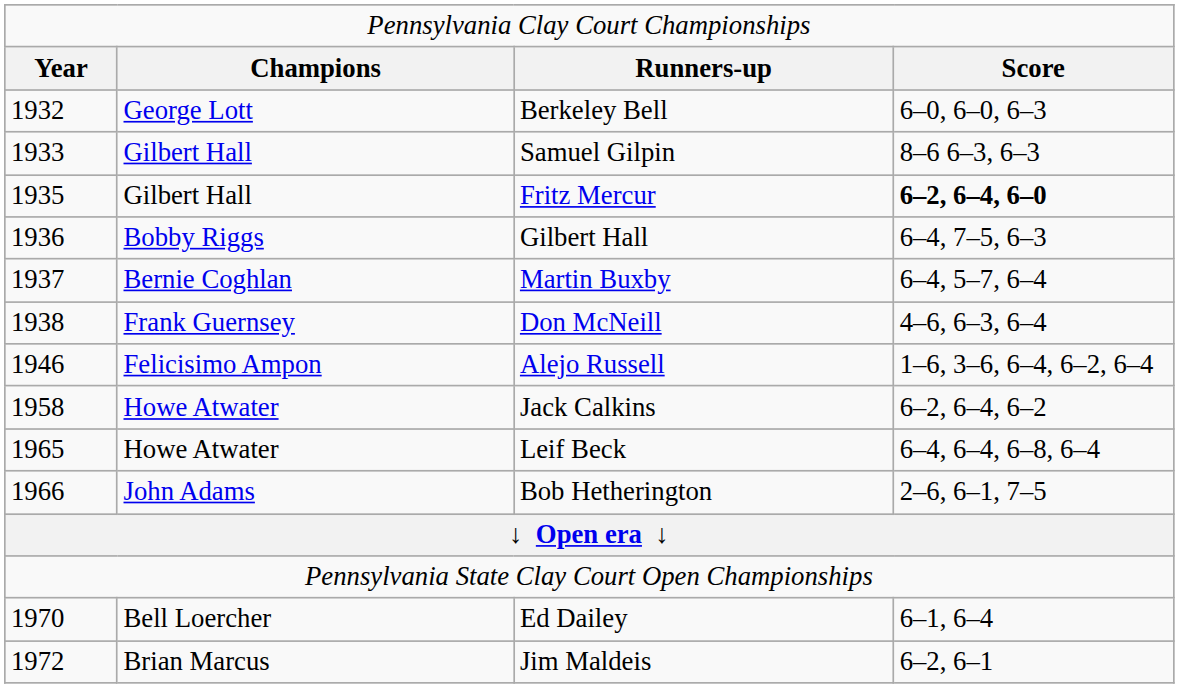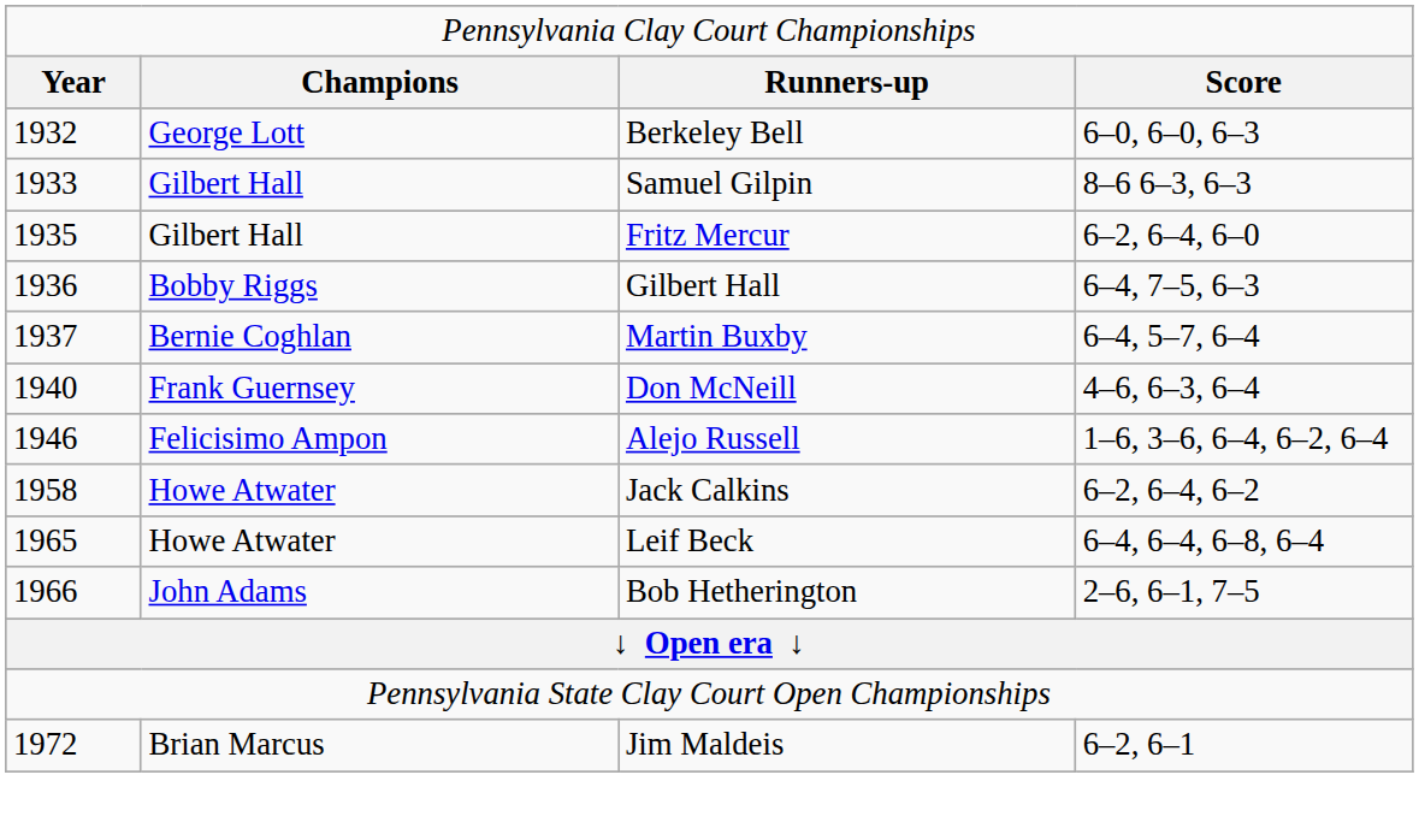Fritz Mercur | column 4: bold -> normal
Don McNeill | column 1: 1938 -> 1940
- row: 1970 | Bell Loercher | Ed Dailey | 6–1, 6–4
